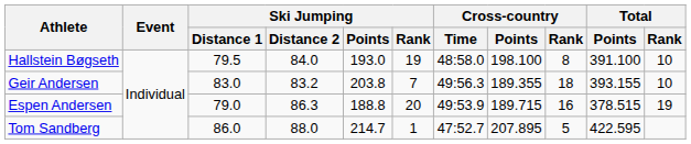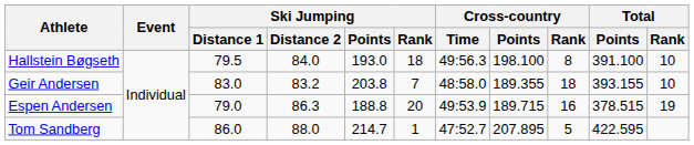Hallstein Bøgseth | Ski Jumping / Rank: 19 -> 18
Hallstein Bøgseth | Cross-country / Time: 48:58.0 -> 49:56.3
Geir Andersen | Cross-country / Time: 49:56.3 -> 48:58.0
